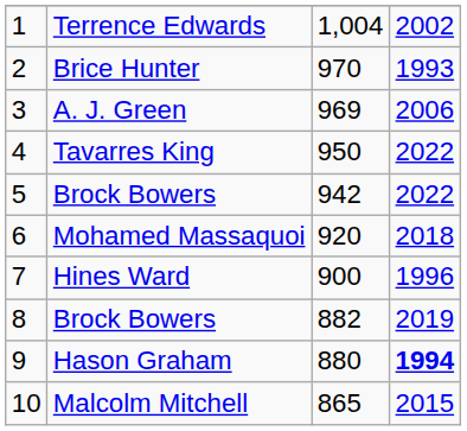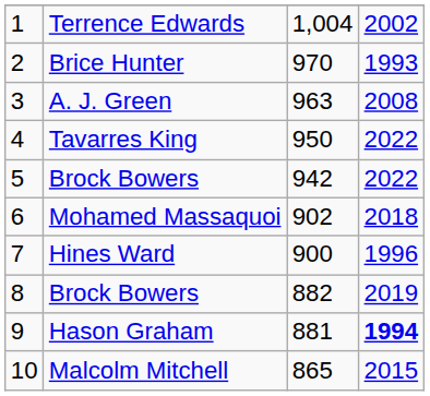A. J. Green | column 3: 969 -> 963
A. J. Green | column 4: 2006 -> 2008
Mohamed Massaquoi | column 3: 920 -> 902
Hason Graham | column 3: 880 -> 881
